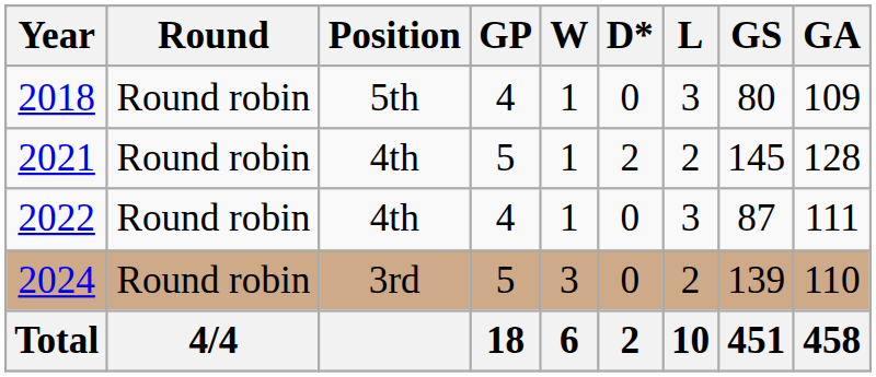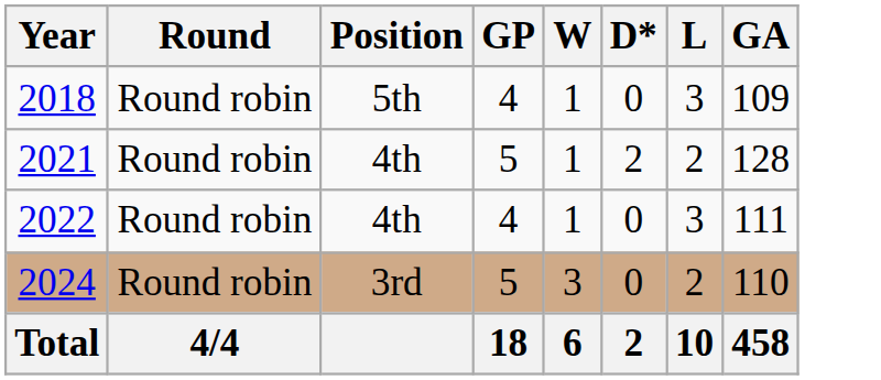- column: GS | 80 | 145 | 87 | 139 | 451
